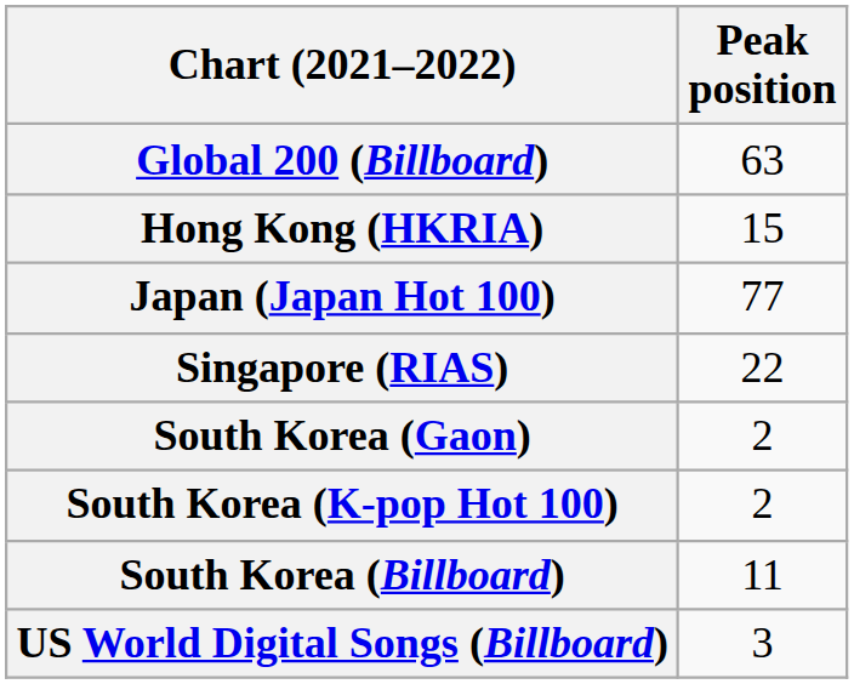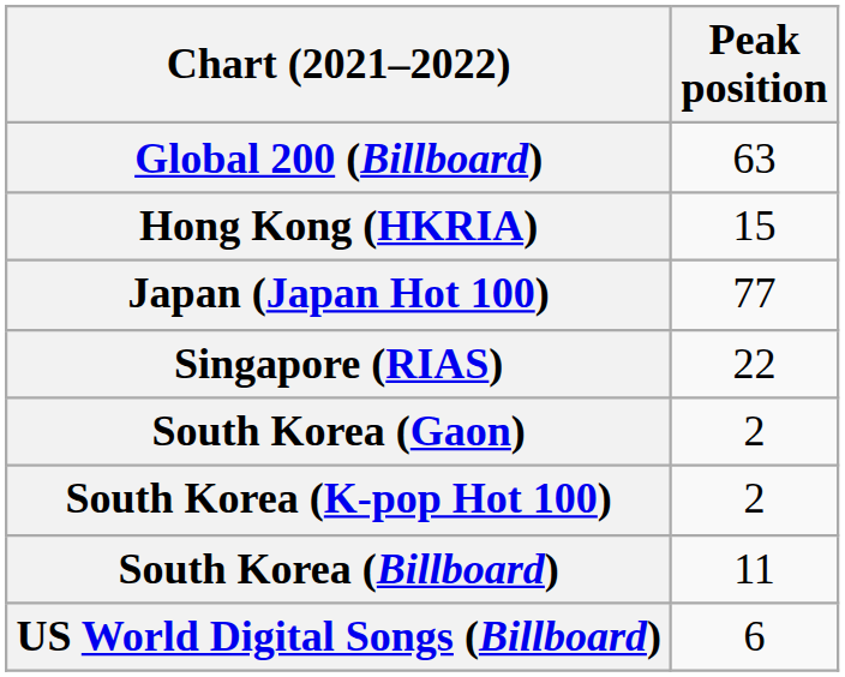US World Digital Songs (Billboard) | Peak position: 3 -> 6
